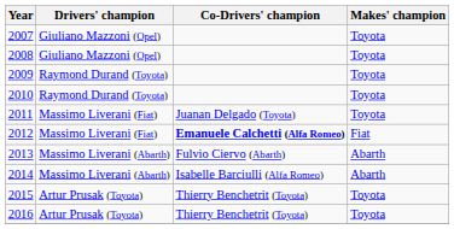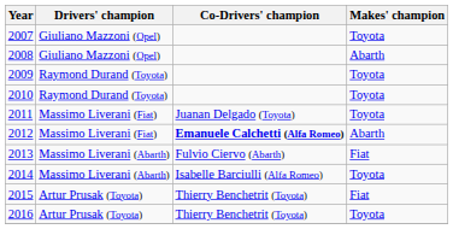2008 | Makes' champion: Toyota -> Abarth
2012 | Makes' champion: Fiat -> Abarth
2013 | Makes' champion: Abarth -> Fiat
2014 | Makes' champion: Abarth -> Toyota
2015 | Makes' champion: Toyota -> Fiat
